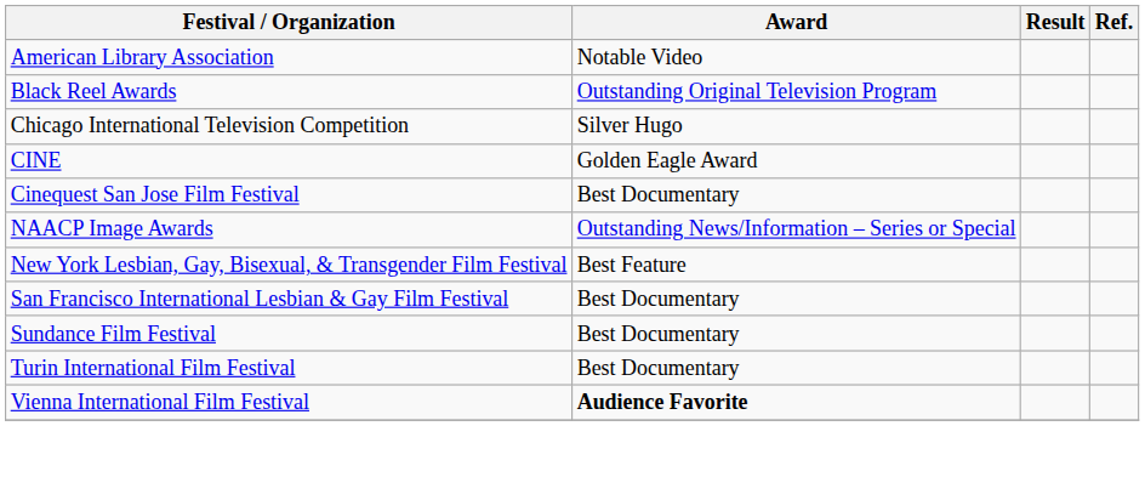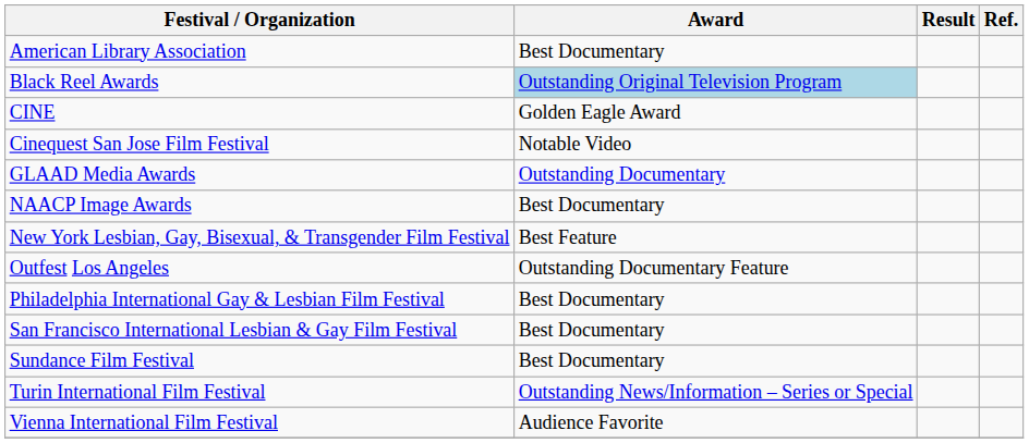American Library Association | Award: Notable Video -> Best Documentary
Black Reel Awards | Award: no background -> lightblue background
- row: Chicago International Television Competition | Silver Hugo
Cinequest San Jose Film Festival | Award: Best Documentary -> Notable Video
+ row: GLAAD Media Awards | Outstanding Documentary
NAACP Image Awards | Award: Outstanding News/Information – Series or Special -> Best Documentary
+ row: Outfest Los Angeles | Outstanding Documentary Feature
+ row: Philadelphia International Gay & Lesbian Film Festival | Best Documentary
Turin International Film Festival | Award: Best Documentary -> Outstanding News/Information – Series or Special
Vienna International Film Festival | Award: bold -> normal
